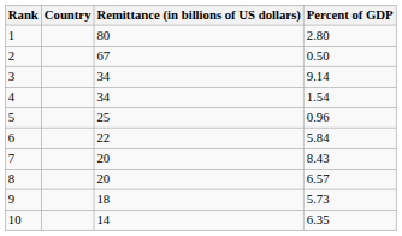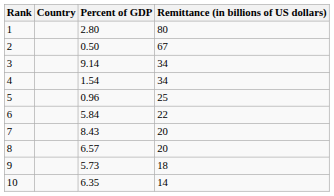columns swapped: Remittance (in billions of US dollars) <-> Percent of GDP
